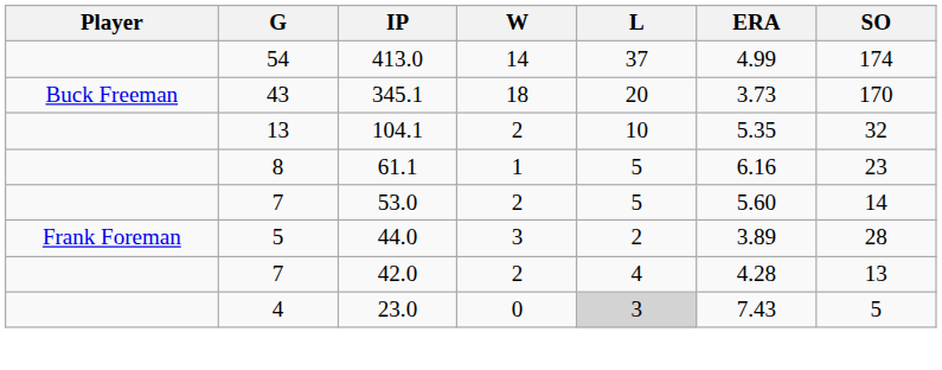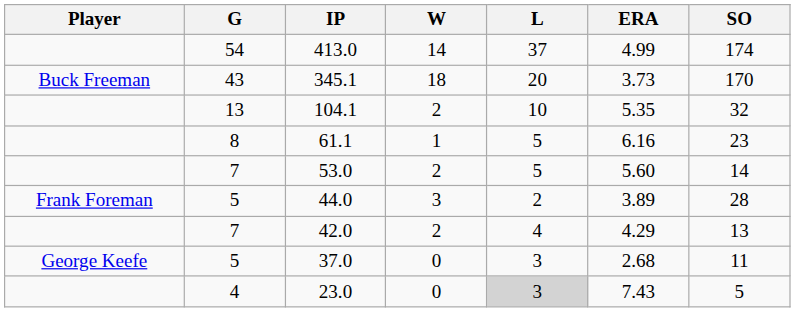42.0 | ERA: 4.28 -> 4.29
+ row: George Keefe | 5 | 37.0 | 0 | 3 | 2.68 | 11
